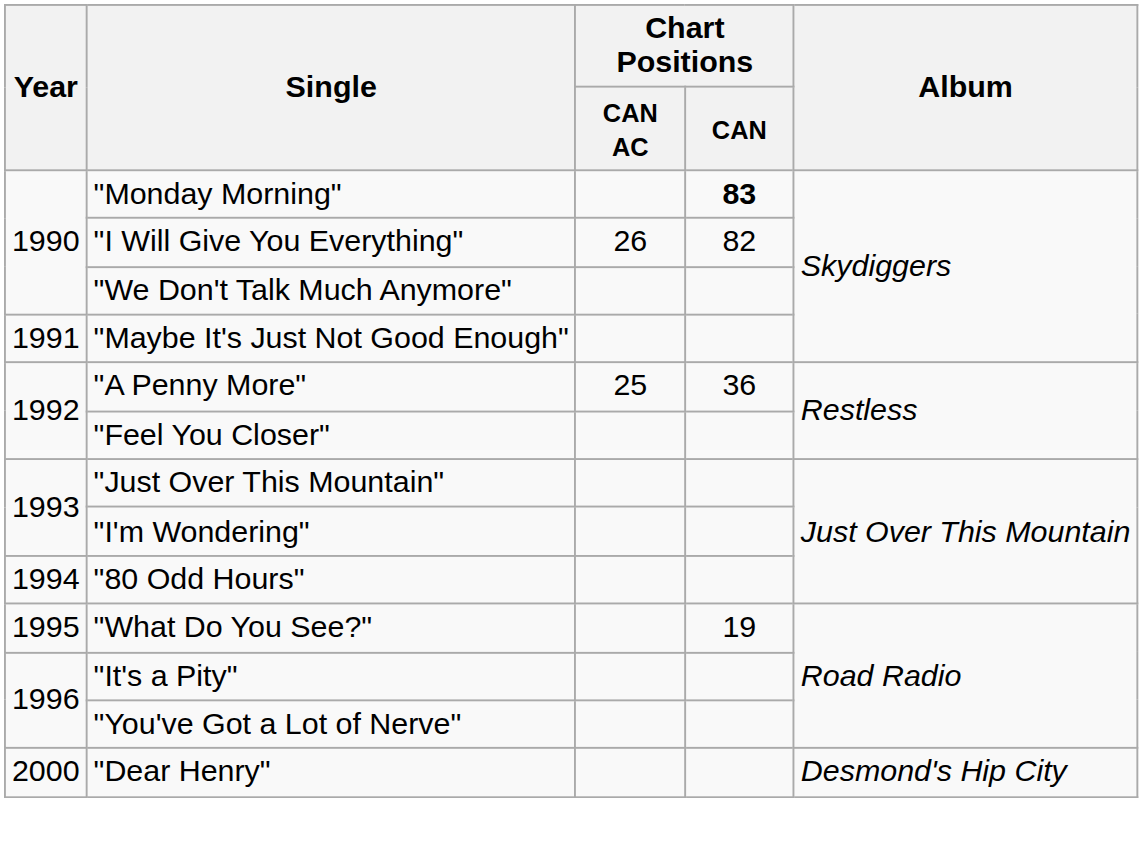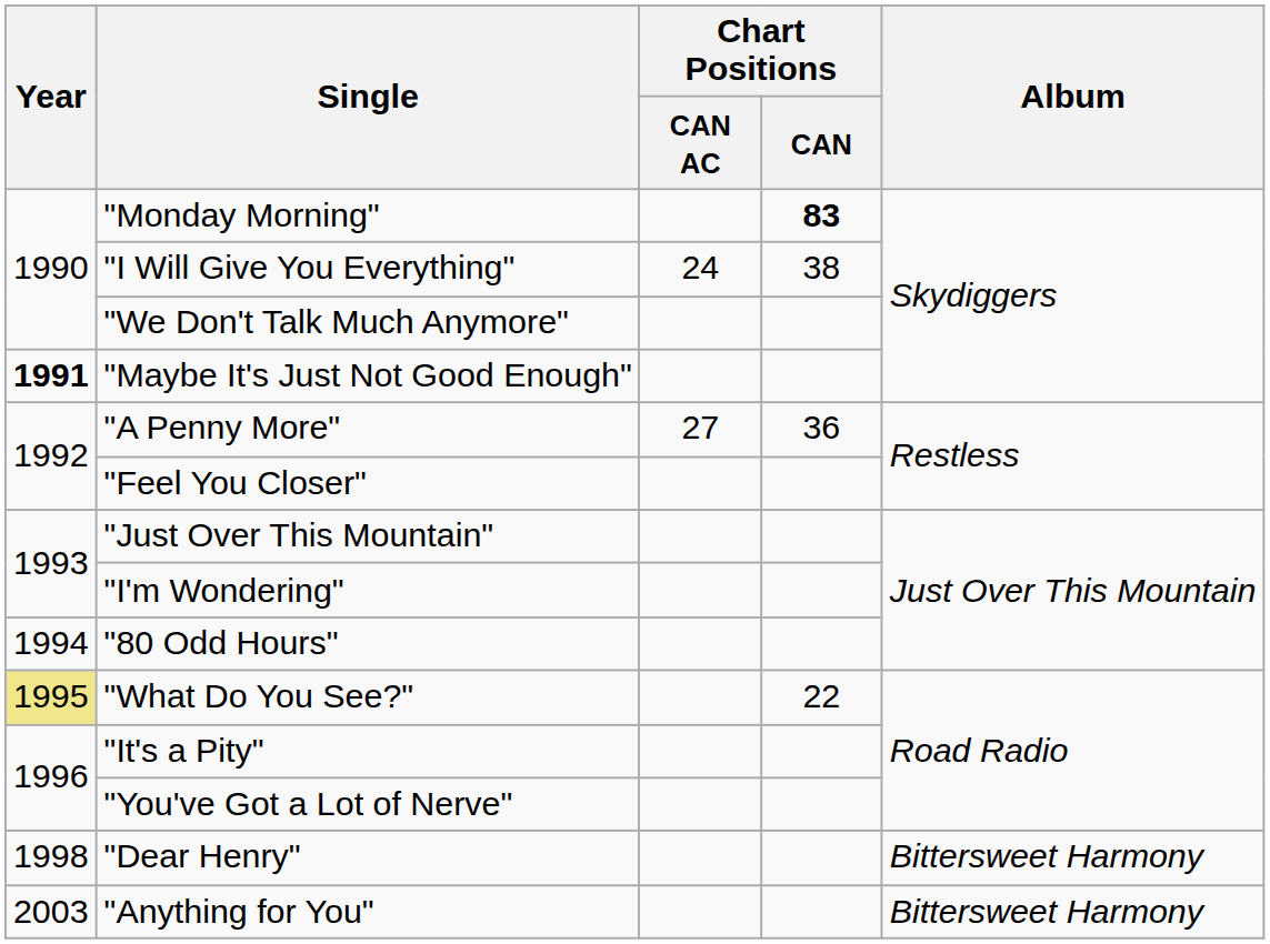"I Will Give You Everything" | Chart Positions / CAN AC: 26 -> 24
"I Will Give You Everything" | Chart Positions / CAN: 82 -> 38
"Maybe It's Just Not Good Enough" | Year: normal -> bold
"A Penny More" | Chart Positions / CAN AC: 25 -> 27
"What Do You See?" | Year: no background -> khaki background
"What Do You See?" | Chart Positions / CAN: 19 -> 22
"Dear Henry" | Year: 2000 -> 1998
"Dear Henry" | Album: Desmond's Hip City -> Bittersweet Harmony
+ row: 2003 | "Anything for You" | Bittersweet Harmony
